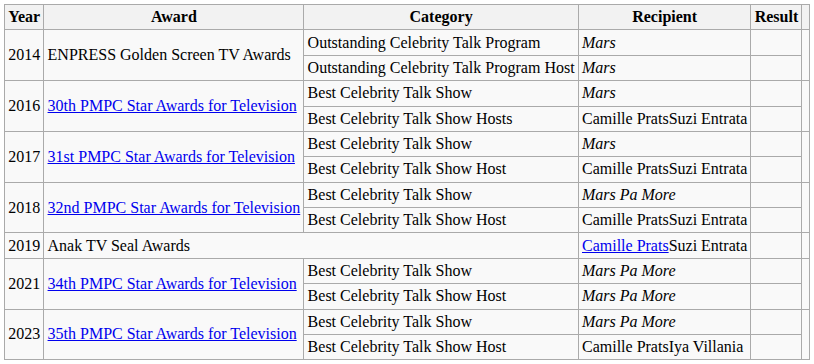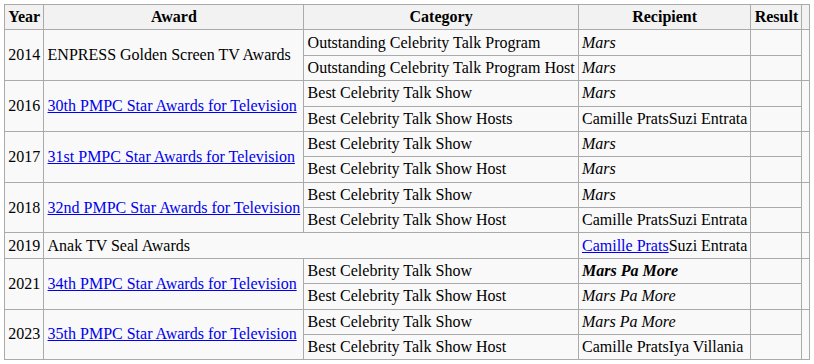2017 / Best Celebrity Talk Show Host | Recipient: Camille PratsSuzi Entrata -> Mars
2018 / Best Celebrity Talk Show | Recipient: Mars Pa More -> Mars
2021 / Best Celebrity Talk Show | Recipient: normal -> bold
